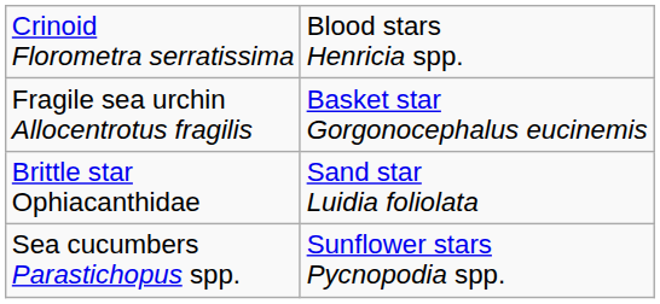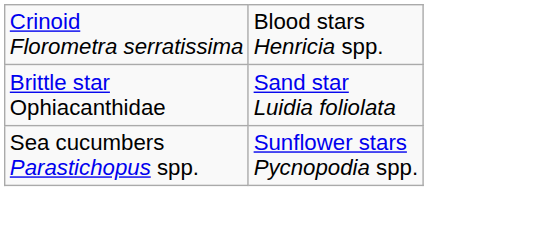- row: Fragile sea urchin Allocentrotus fragilis | Basket star Gorgonocephalus eucinemis
